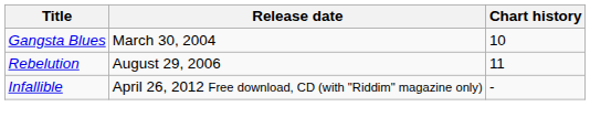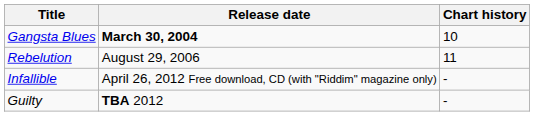Gangsta Blues | Release date: normal -> bold
+ row: Guilty | TBA 2012 | -
